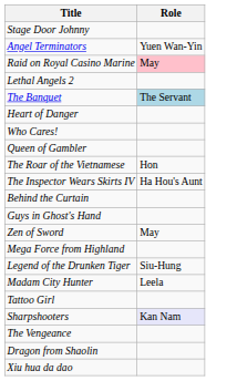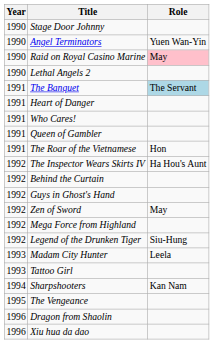+ column: Year | 1990 | 1990 | 1990 | 1990 | 1991 | 1991 | 1991 | 1991 | 1991 | 1992 | 1992 | 1992 | 1992 | 1992 | 1992 | 1993 | 1993 | 1994 | 1995 | 1996 | 1996
Sharpshooters | Role: lavender background -> no background
